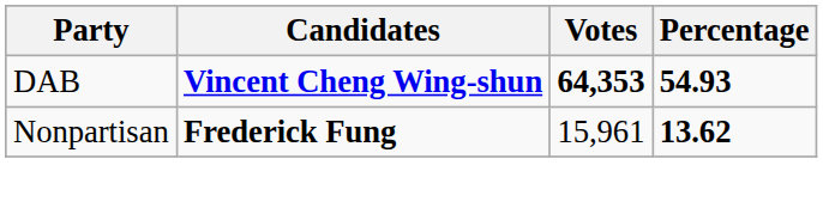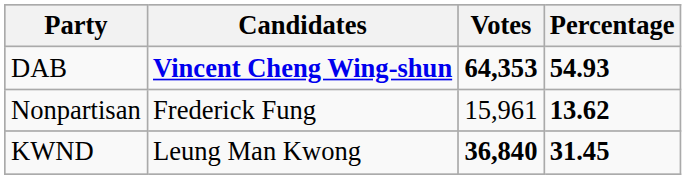Nonpartisan | Candidates: bold -> normal
+ row: KWND | Leung Man Kwong | 36,840 | 31.45
